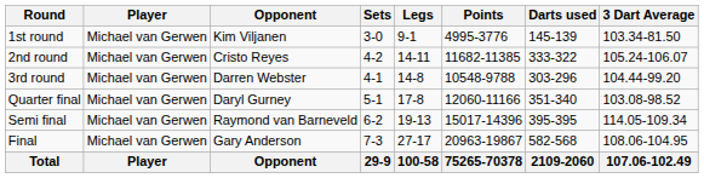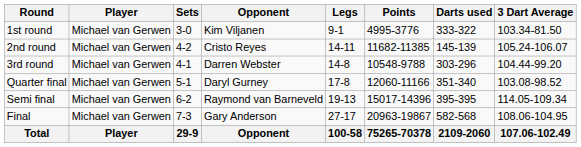columns swapped: Opponent <-> Sets
1st round | Darts used: 145-139 -> 333-322
2nd round | Darts used: 333-322 -> 145-139
